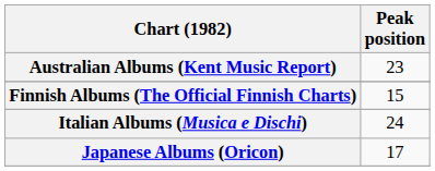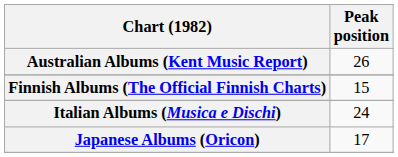Australian Albums (Kent Music Report) | Peak position: 23 -> 26
